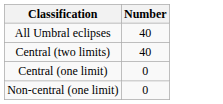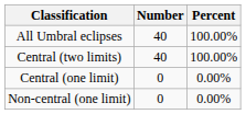+ column: Percent | 100.00% | 100.00% | 0.00% | 0.00%
